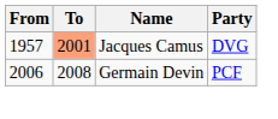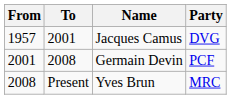Jacques Camus | To: lightsalmon background -> no background
Germain Devin | From: 2006 -> 2001
+ row: 2008 | Present | Yves Brun | MRC
